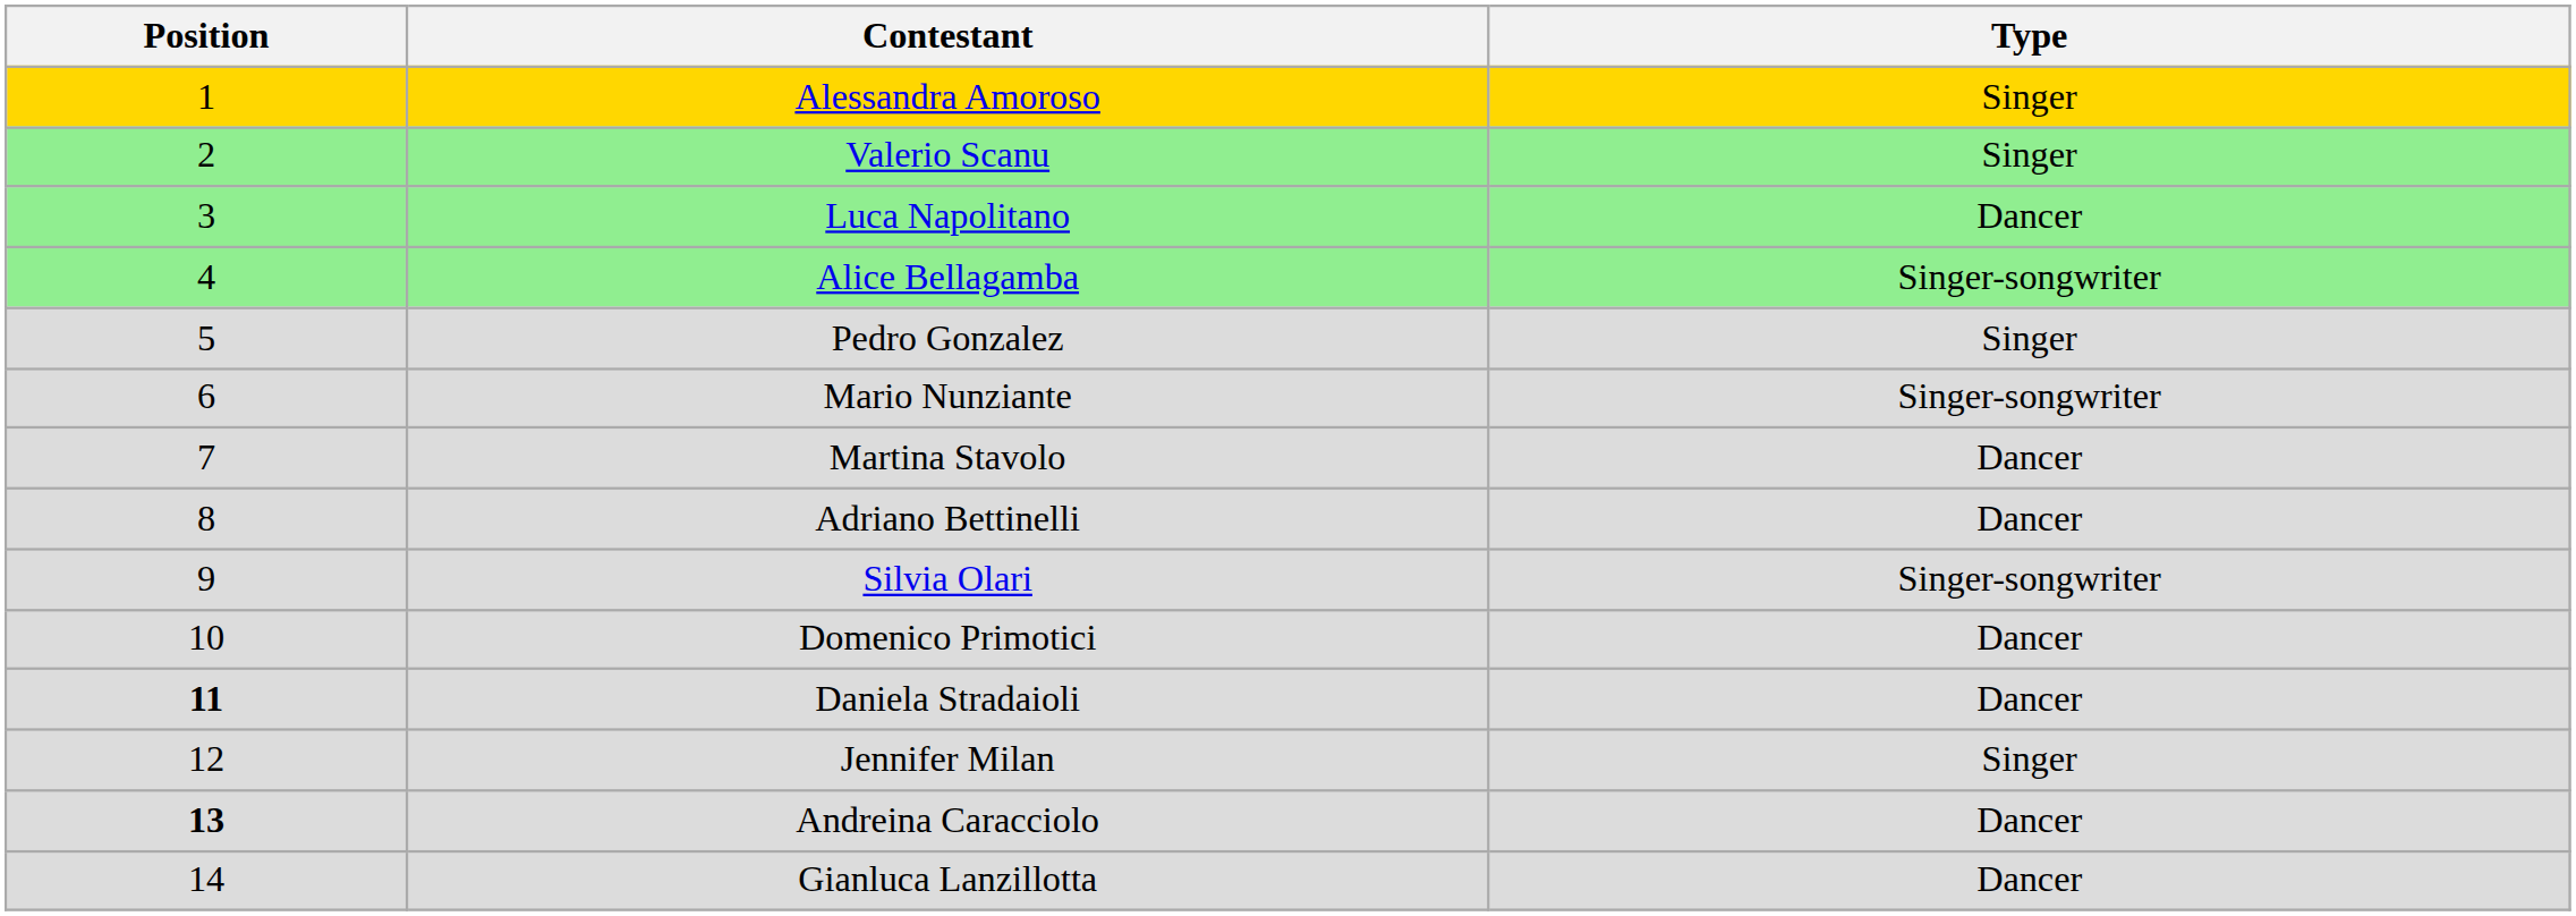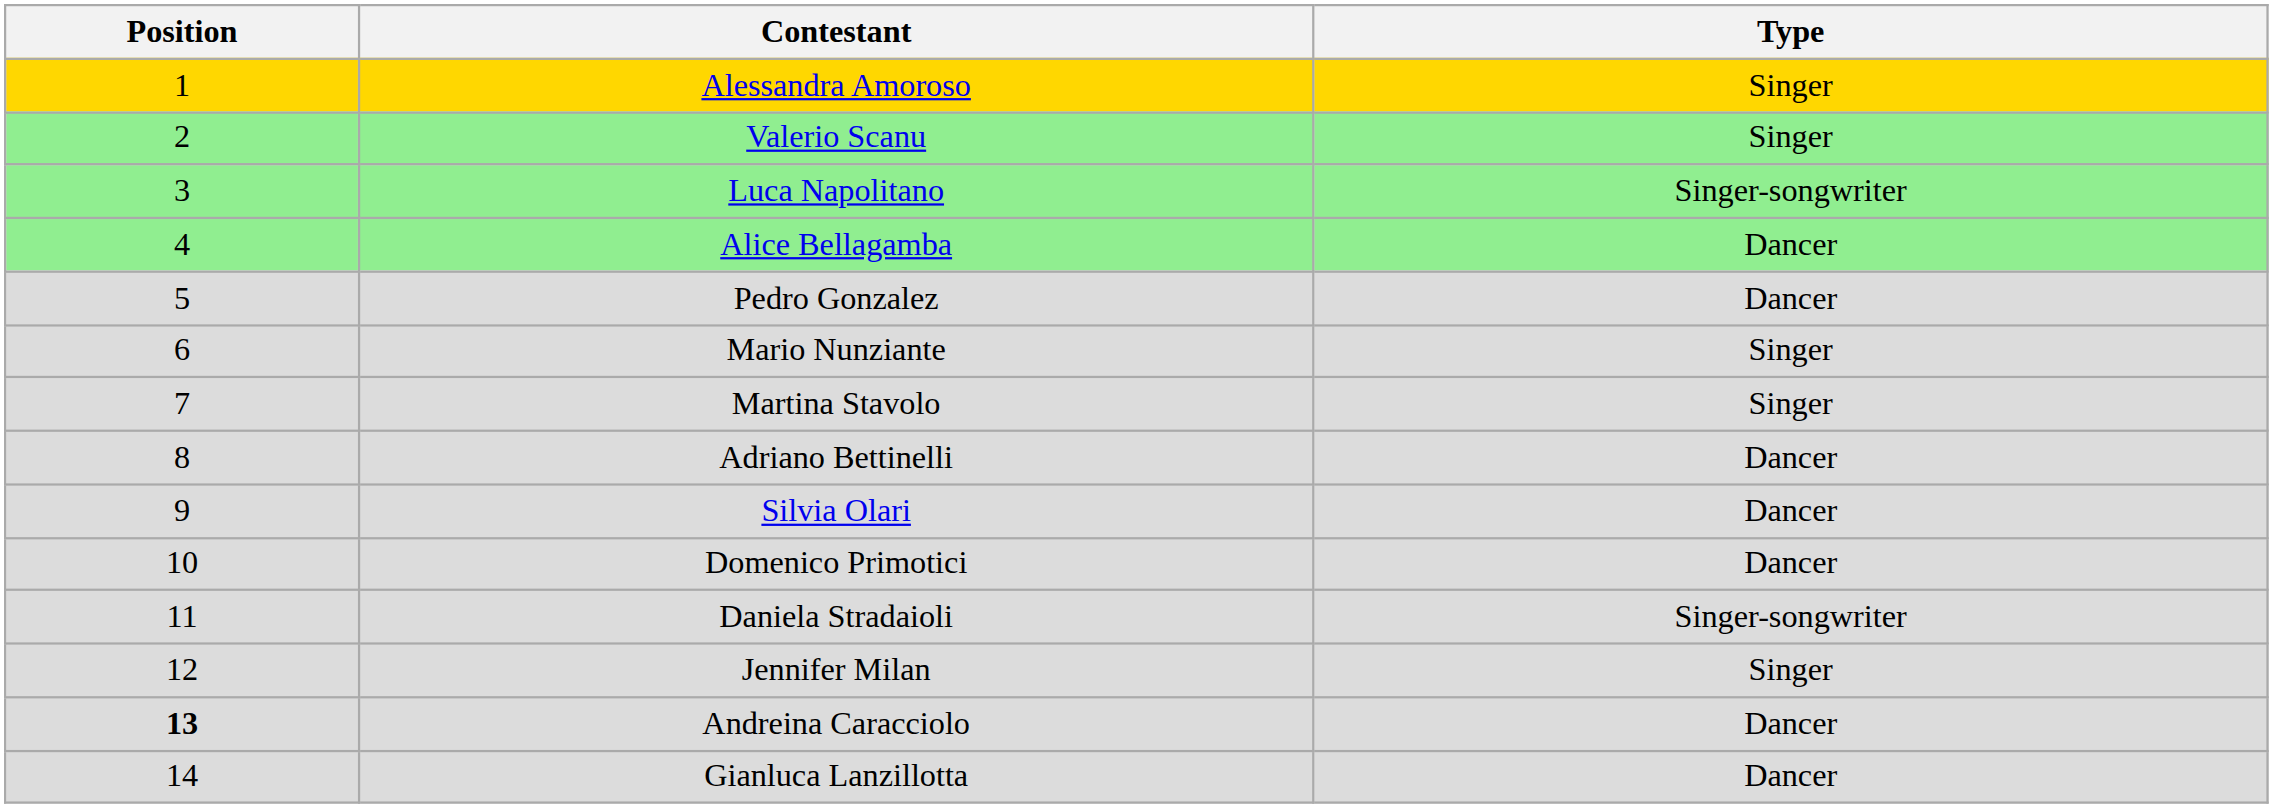Luca Napolitano | Type: Dancer -> Singer-songwriter
Alice Bellagamba | Type: Singer-songwriter -> Dancer
Pedro Gonzalez | Type: Singer -> Dancer
Mario Nunziante | Type: Singer-songwriter -> Singer
Martina Stavolo | Type: Dancer -> Singer
Silvia Olari | Type: Singer-songwriter -> Dancer
Daniela Stradaioli | Position: bold -> normal
Daniela Stradaioli | Type: Dancer -> Singer-songwriter
